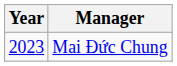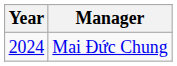Mai Đức Chung | Year: 2023 -> 2024
